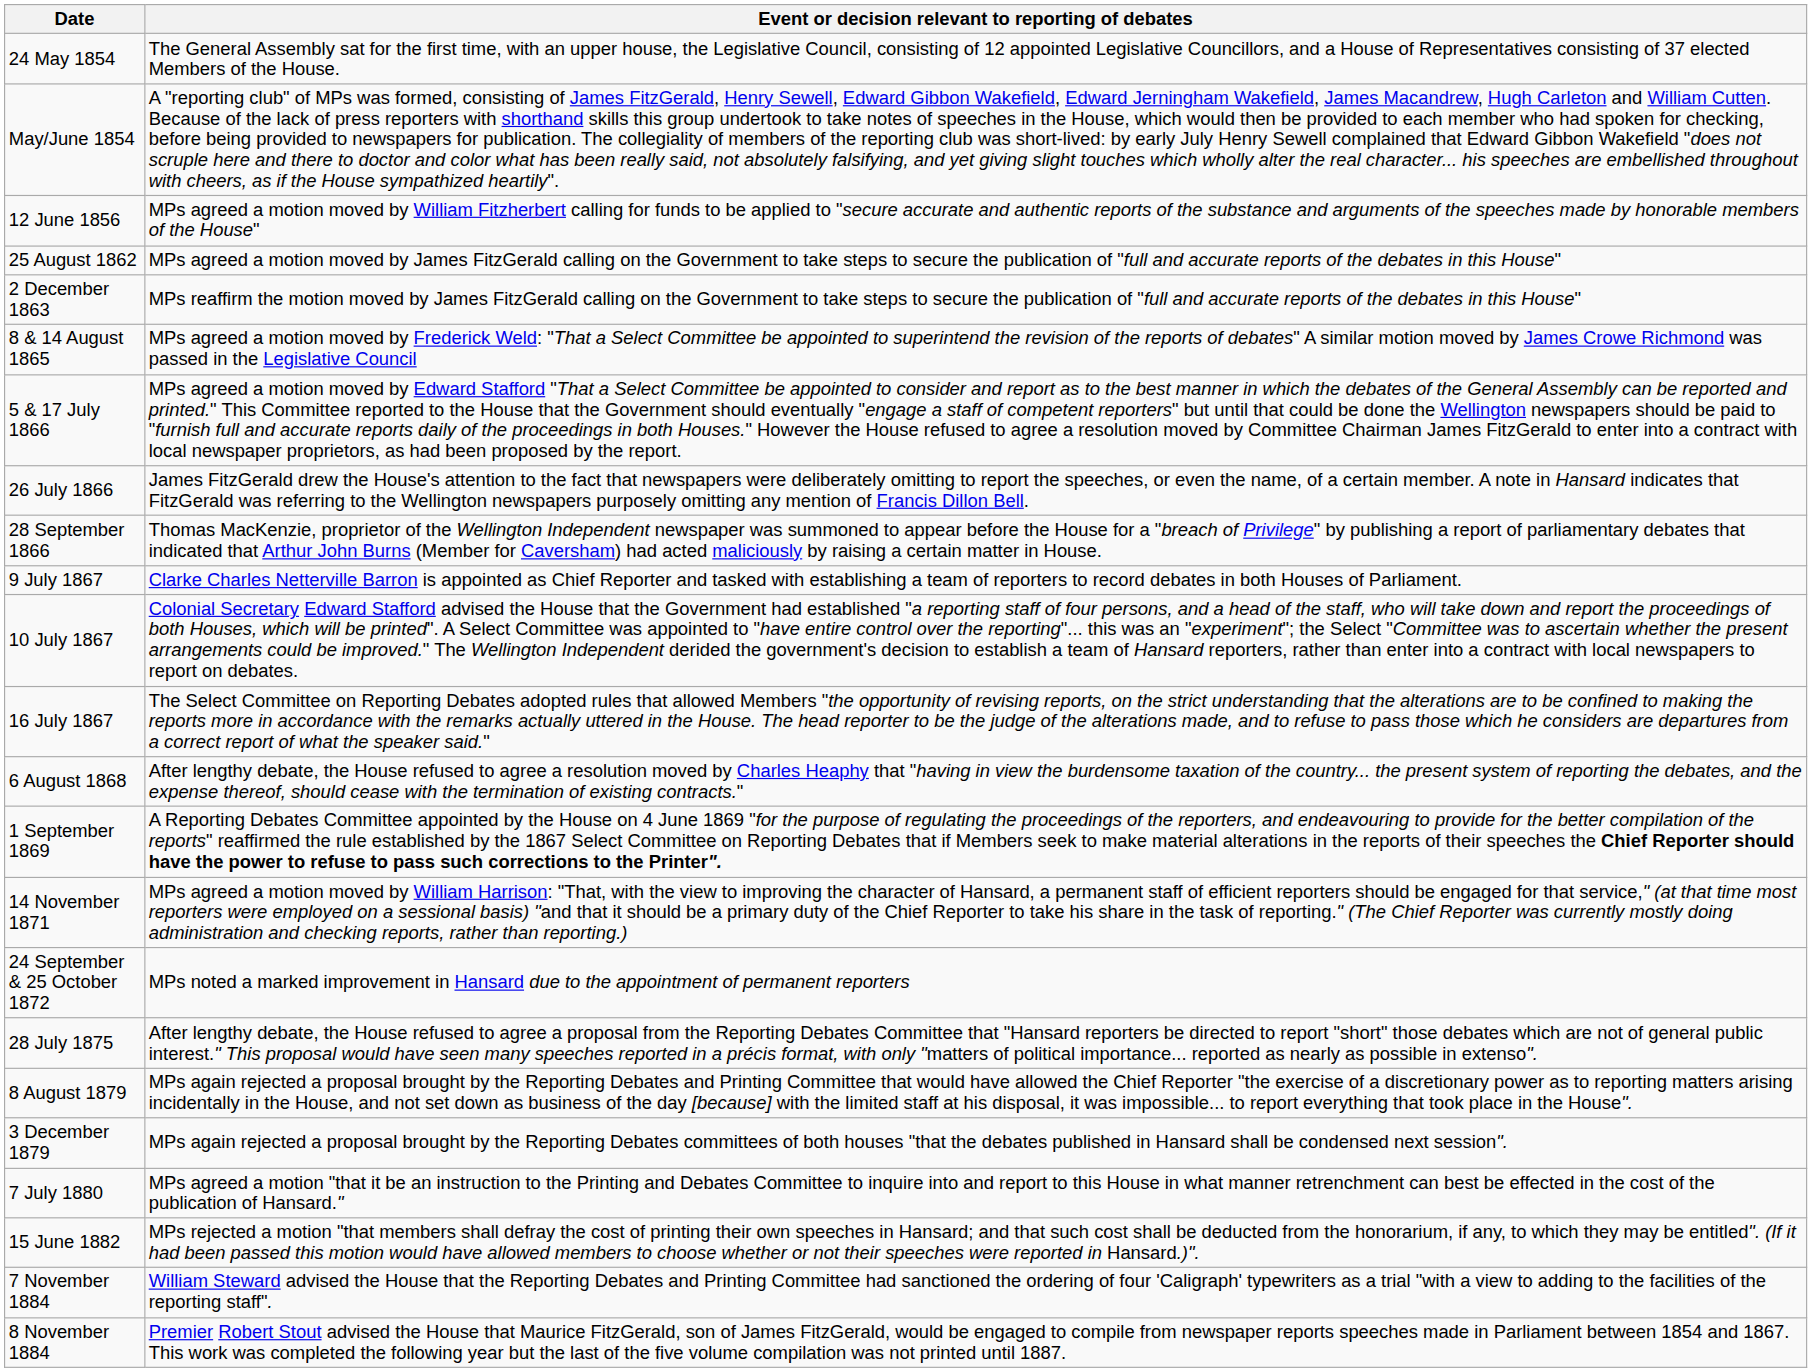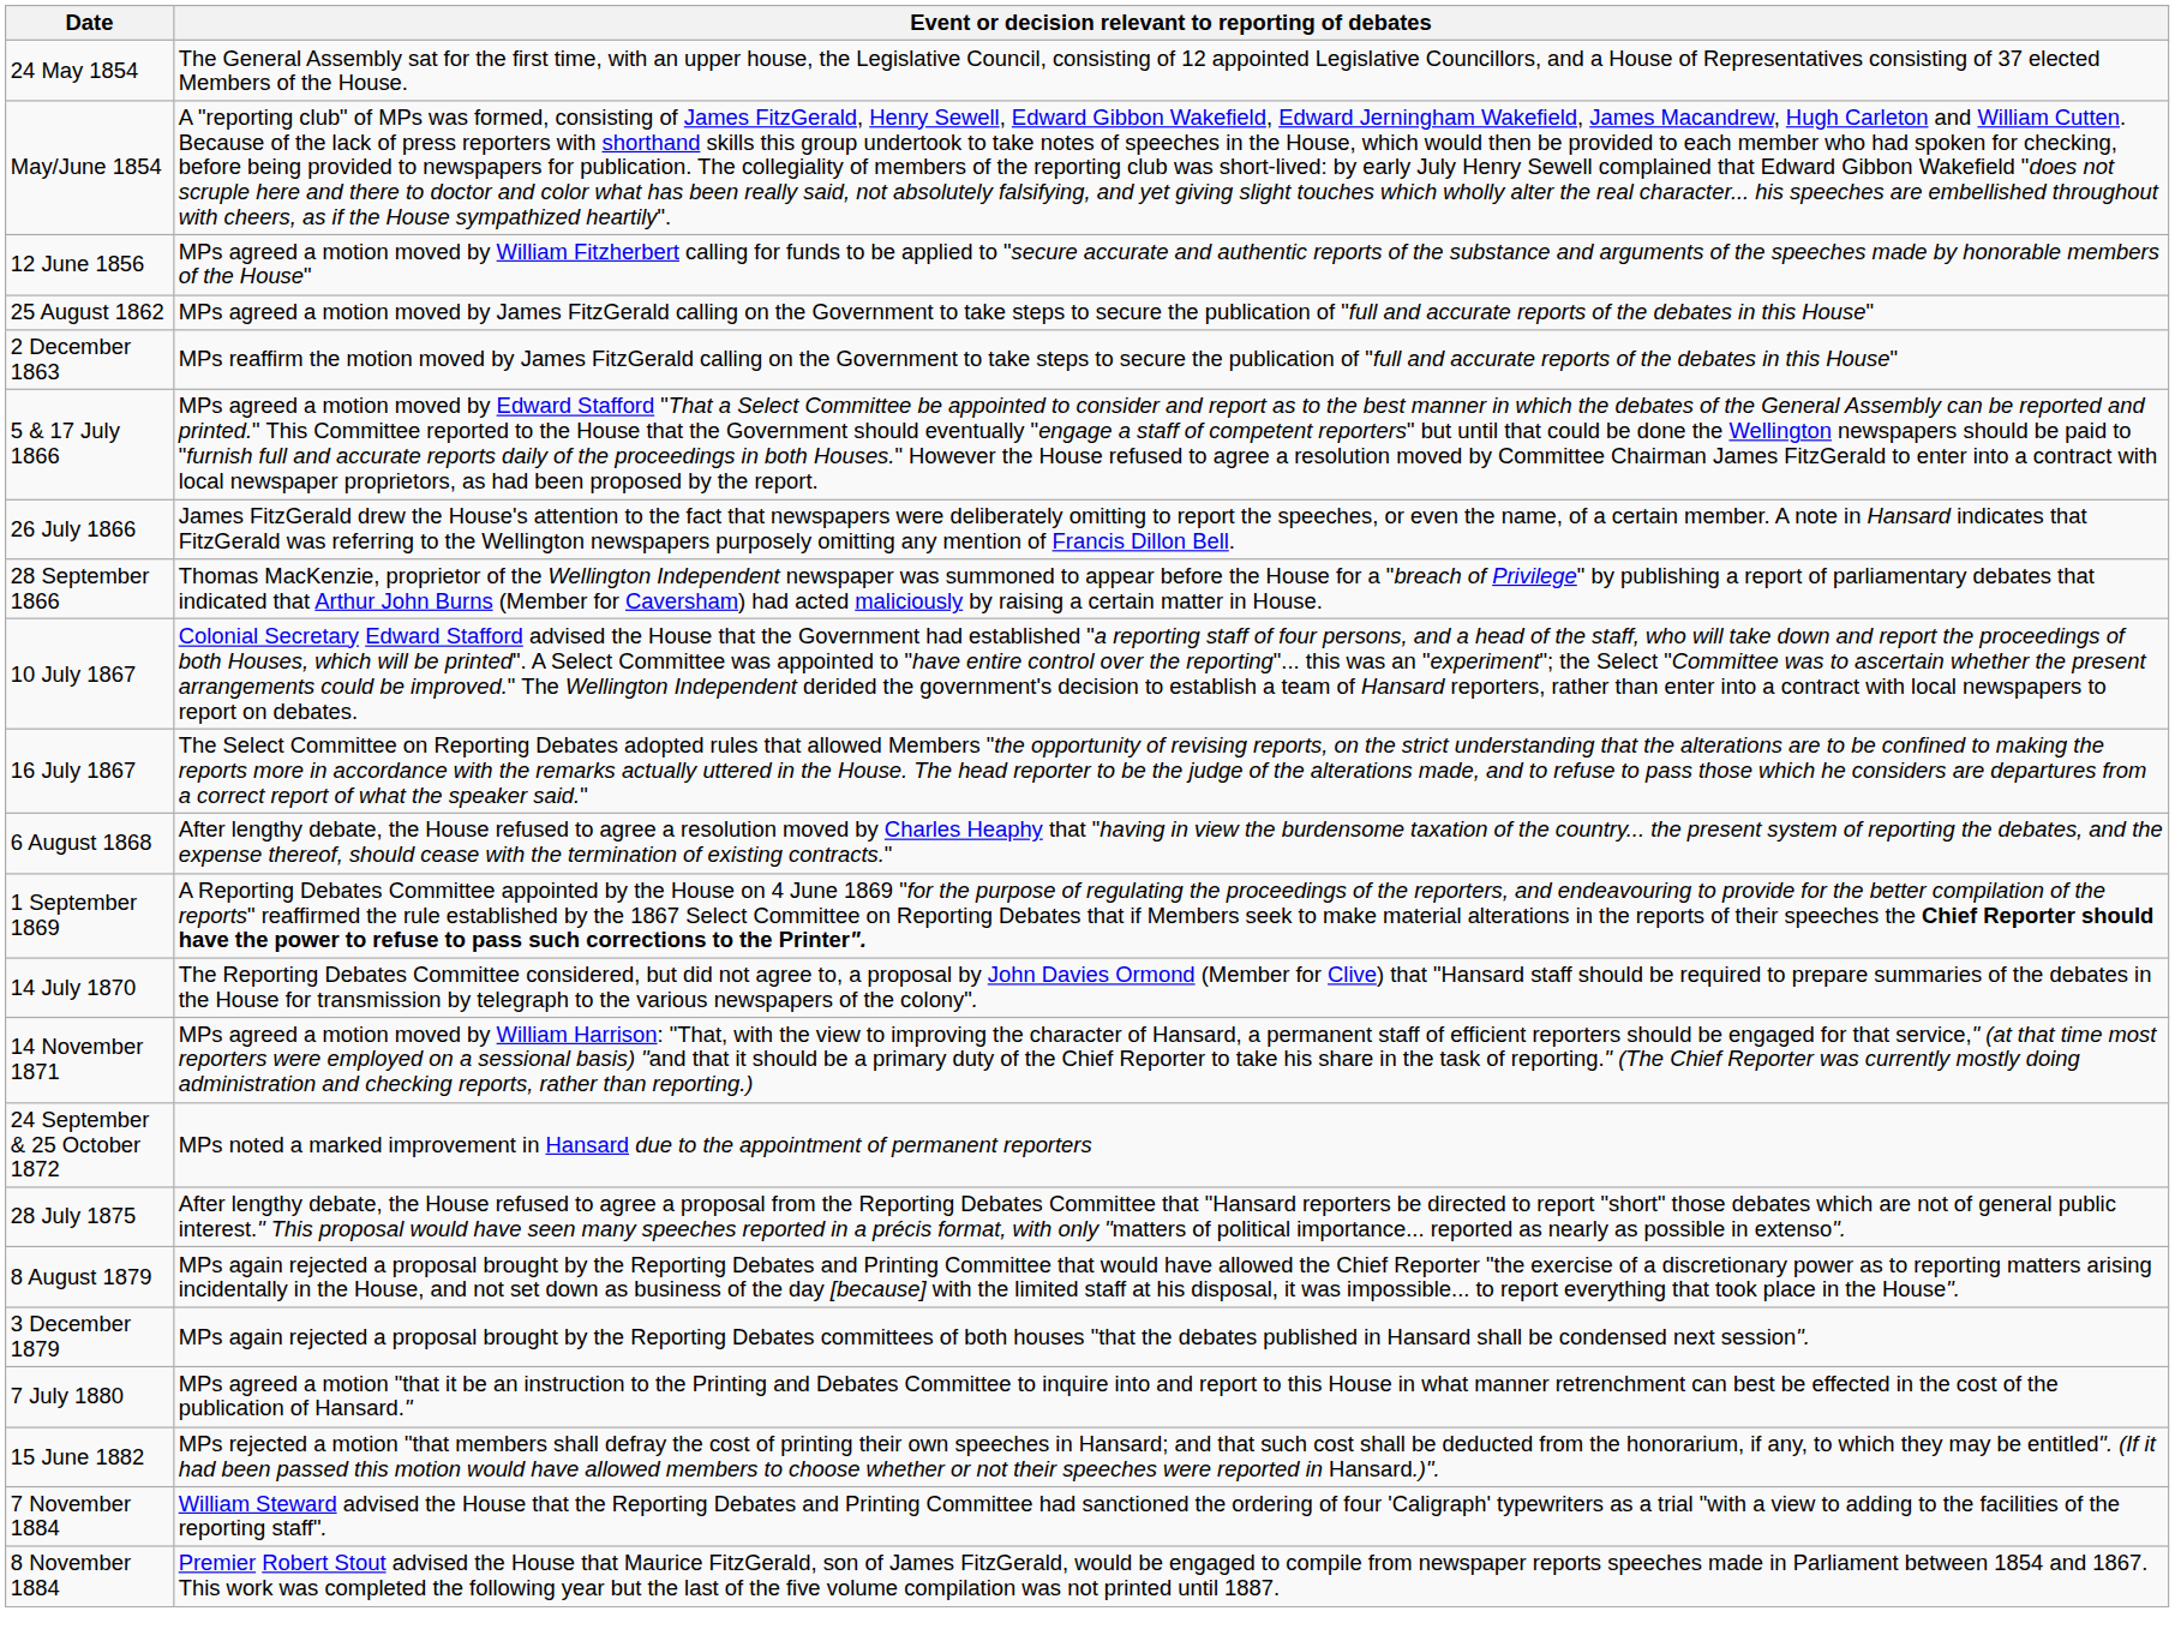- row: 8 & 14 August 1865 | MPs agreed a motion moved by Frederick Weld: "That a Select Committee be appointed to superintend the revision of the reports of debates" A similar motion moved by James Crowe Richmond was passed in the Legislative Council
- row: 9 July 1867 | Clarke Charles Netterville Barron is appointed as Chief Reporter and tasked with establishing a team of reporters to record debates in both Houses of Parliament.
+ row: 14 July 1870 | The Reporting Debates Committee considered, but did not agree to, a proposal by John Davies Ormond (Member for Clive) that "Hansard staff should be required to prepare summaries of the debates in the House for transmission by telegraph to the various newspapers of the colony".
